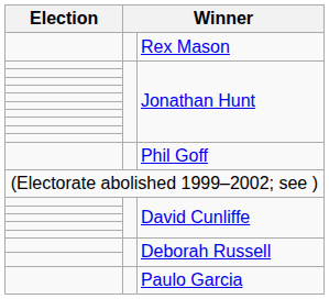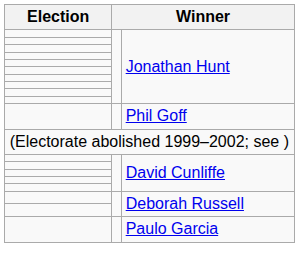- row: Rex Mason
